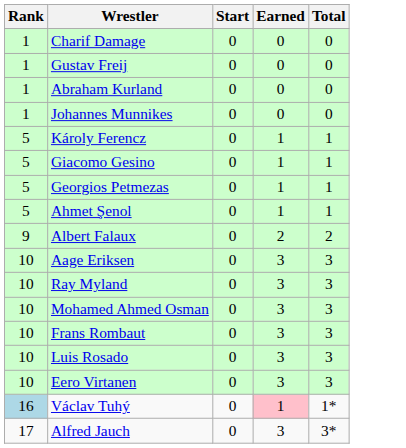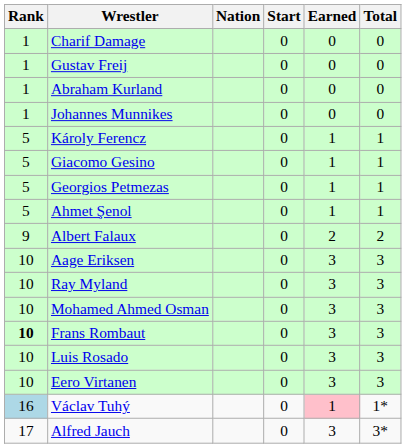+ column: Nation
Frans Rombaut | Rank: normal -> bold
